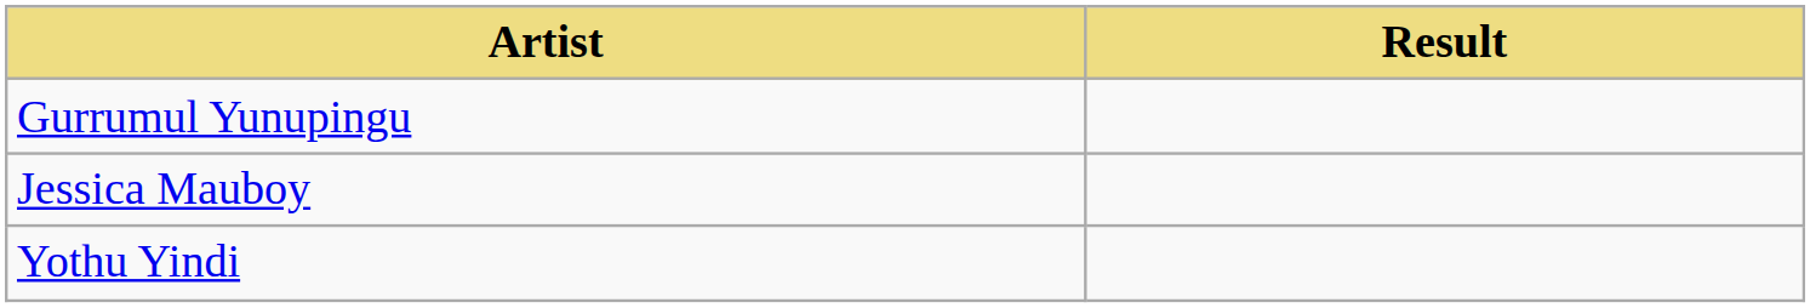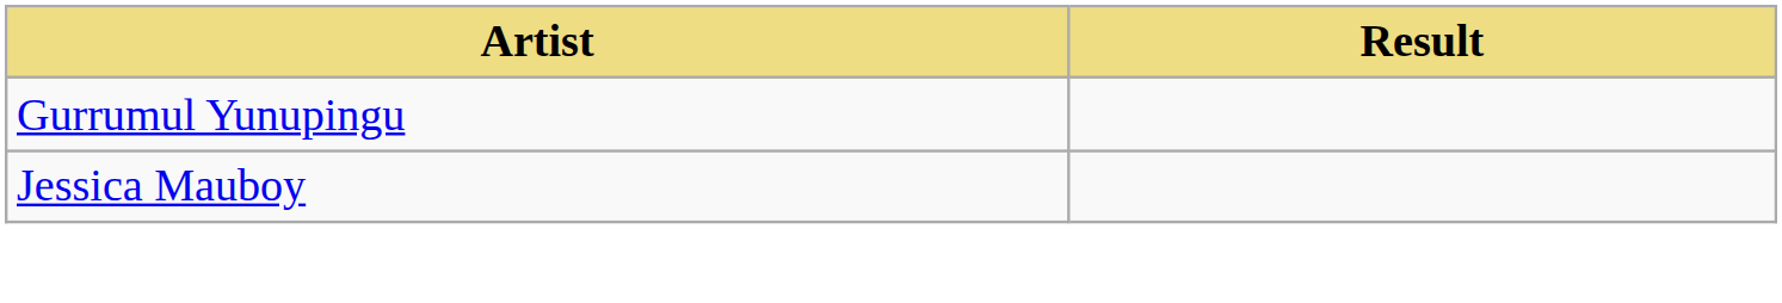- row: Yothu Yindi
